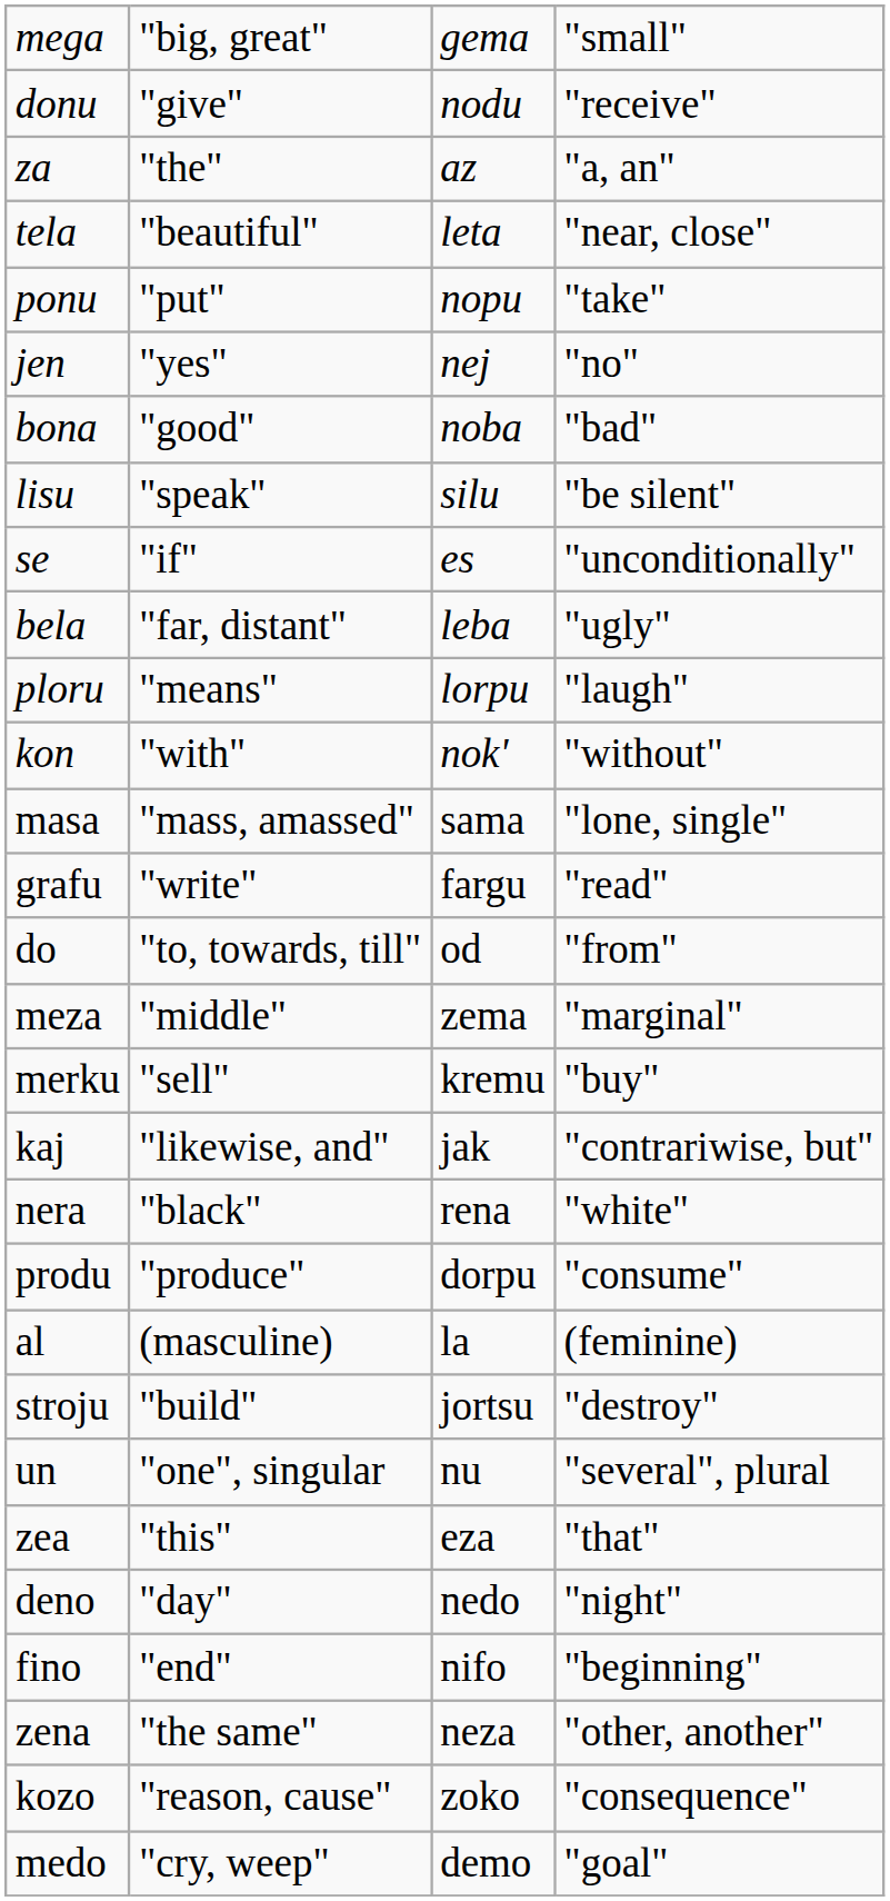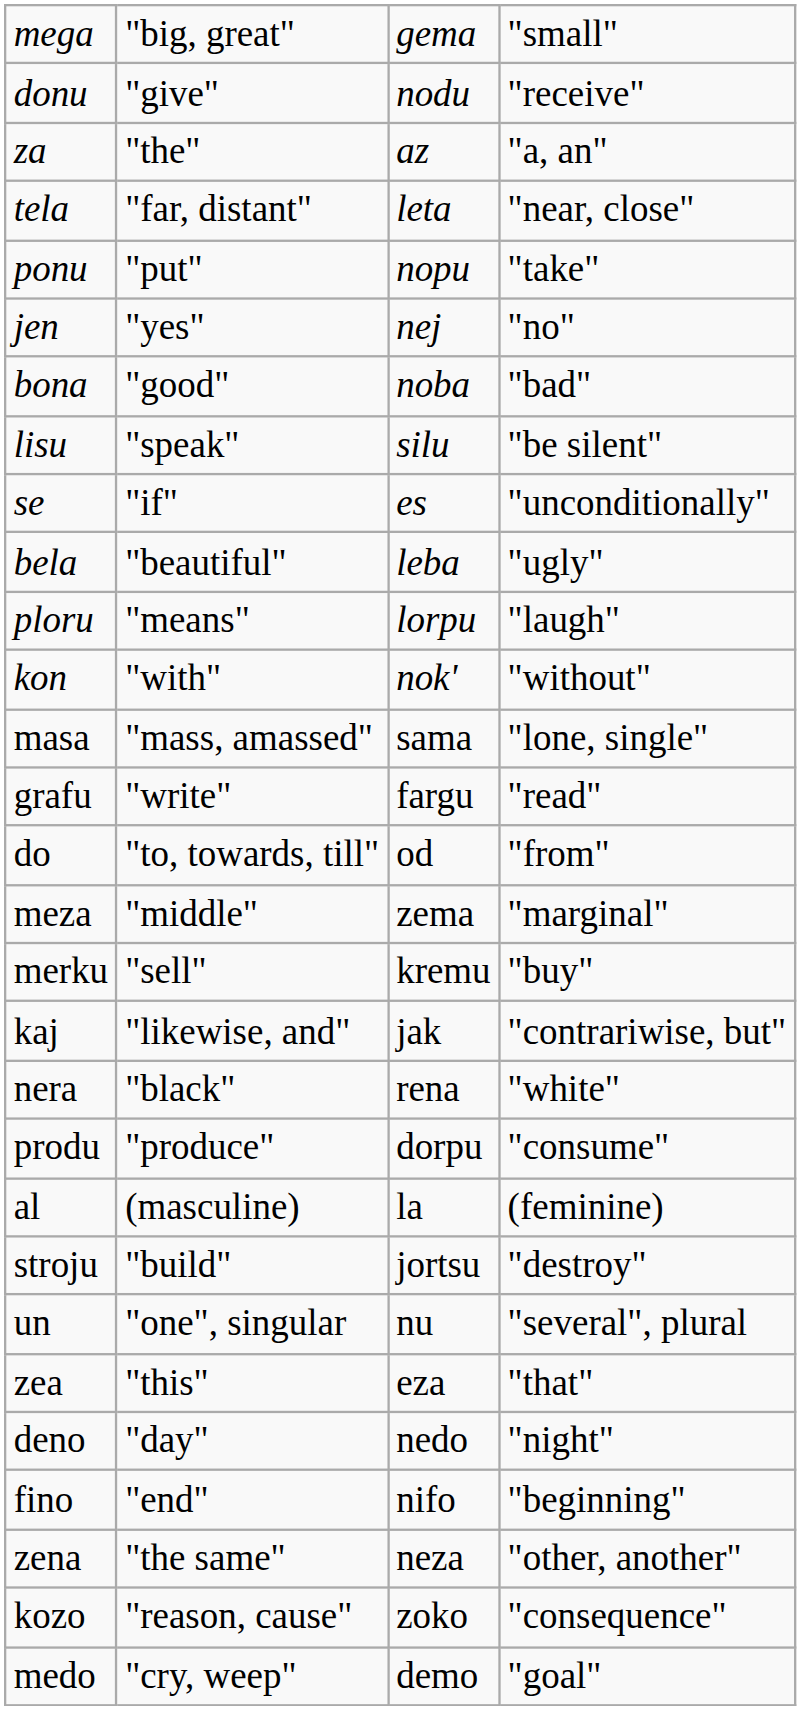tela | column 2: "beautiful" -> "far, distant"
bela | column 2: "far, distant" -> "beautiful"
